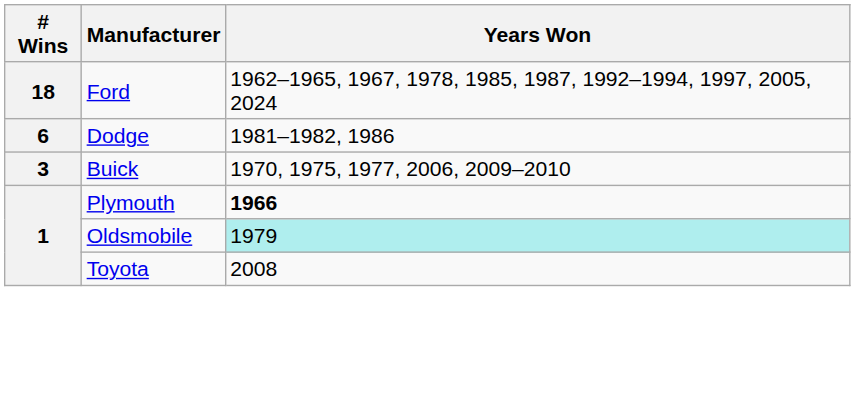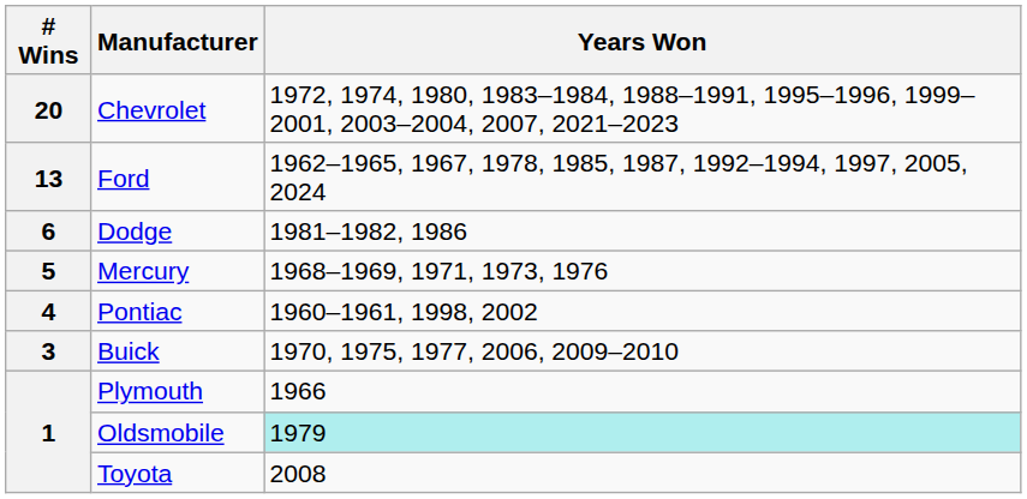+ row: 20 | Chevrolet | 1972, 1974, 1980, 1983–1984, 1988–1991, 1995–1996, 1999–2001, 2003–2004, 2007, 2021–2023
Ford | # Wins: 18 -> 13
+ row: 5 | Mercury | 1968–1969, 1971, 1973, 1976
+ row: 4 | Pontiac | 1960–1961, 1998, 2002
Plymouth | Years Won: bold -> normal
